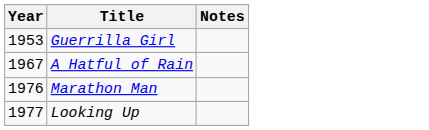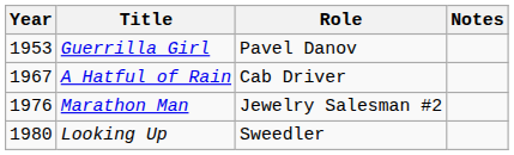+ column: Role | Pavel Danov | Cab Driver | Jewelry Salesman #2 | Sweedler
Looking Up | Year: 1977 -> 1980
